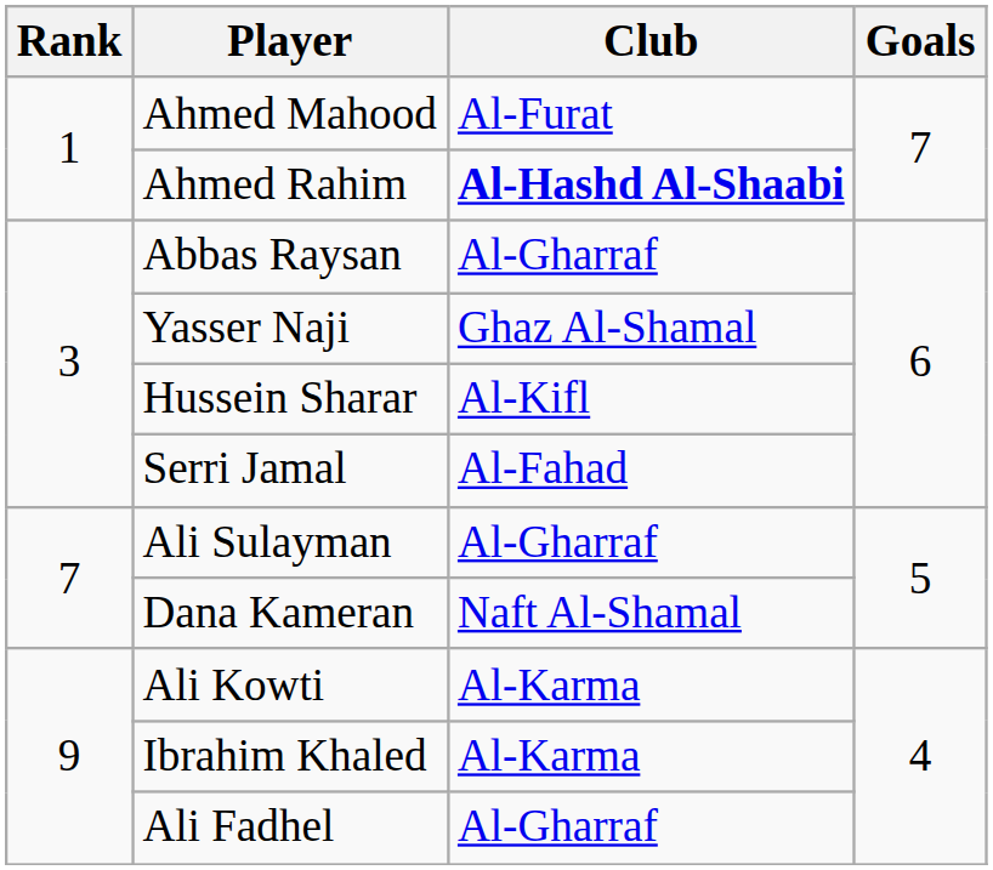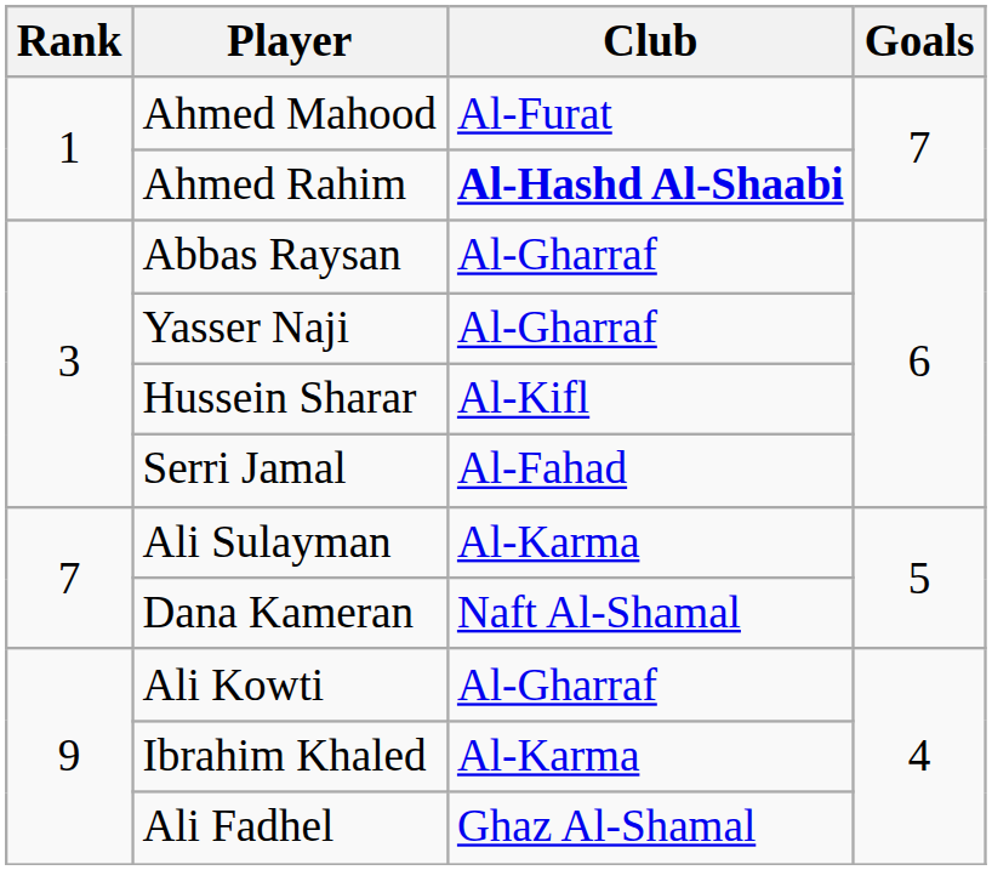Yasser Naji | Club: Ghaz Al-Shamal -> Al-Gharraf
Ali Sulayman | Club: Al-Gharraf -> Al-Karma
Ali Kowti | Club: Al-Karma -> Al-Gharraf
Ali Fadhel | Club: Al-Gharraf -> Ghaz Al-Shamal
